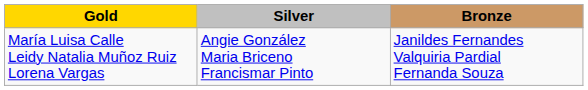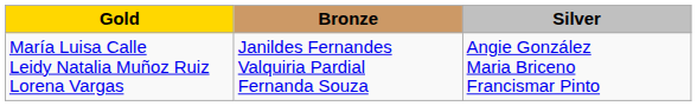columns swapped: Silver <-> Bronze
